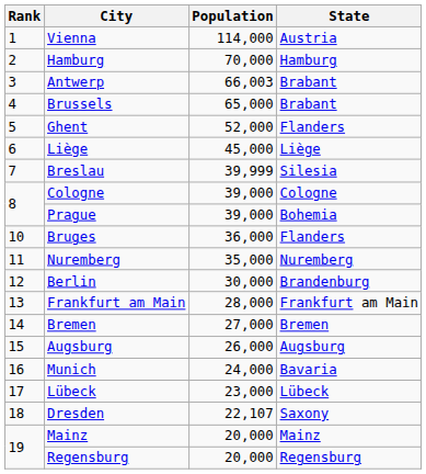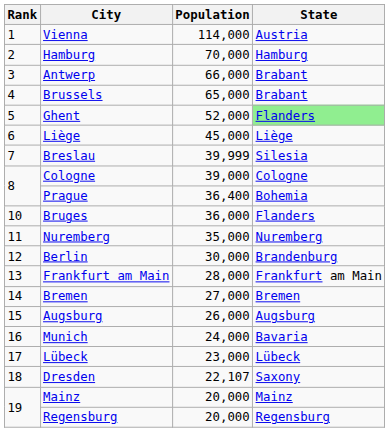Antwerp | Population: 66,003 -> 66,000
Ghent | State: no background -> lightgreen background
Prague | Population: 39,000 -> 36,400
